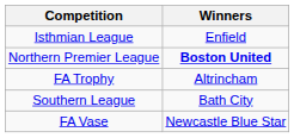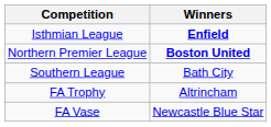Isthmian League | Winners: normal -> bold
rows swapped: Southern League <-> FA Trophy
